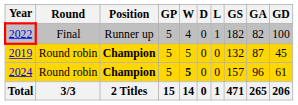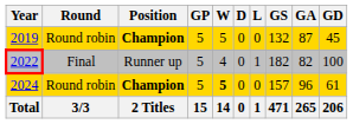rows swapped: 2019 <-> 2022
